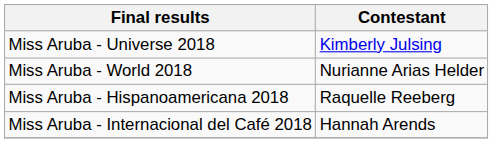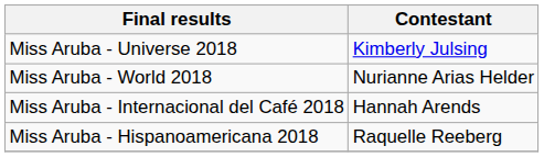rows swapped: Miss Aruba - Hispanoamericana 2018 <-> Miss Aruba - Internacional del Café 2018
